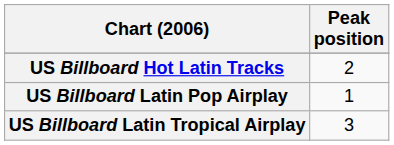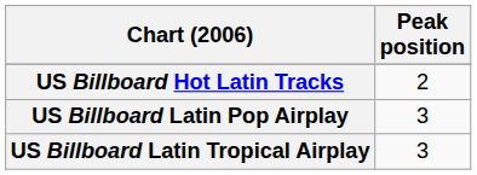US Billboard Latin Pop Airplay | Peak position: 1 -> 3
